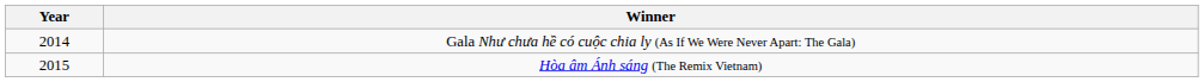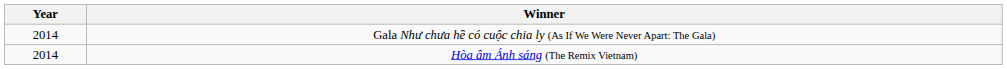Hòa âm Ánh sáng (The Remix Vietnam) | Year: 2015 -> 2014
